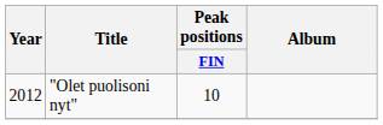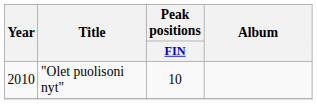"Olet puolisoni nyt" | Year: 2012 -> 2010
